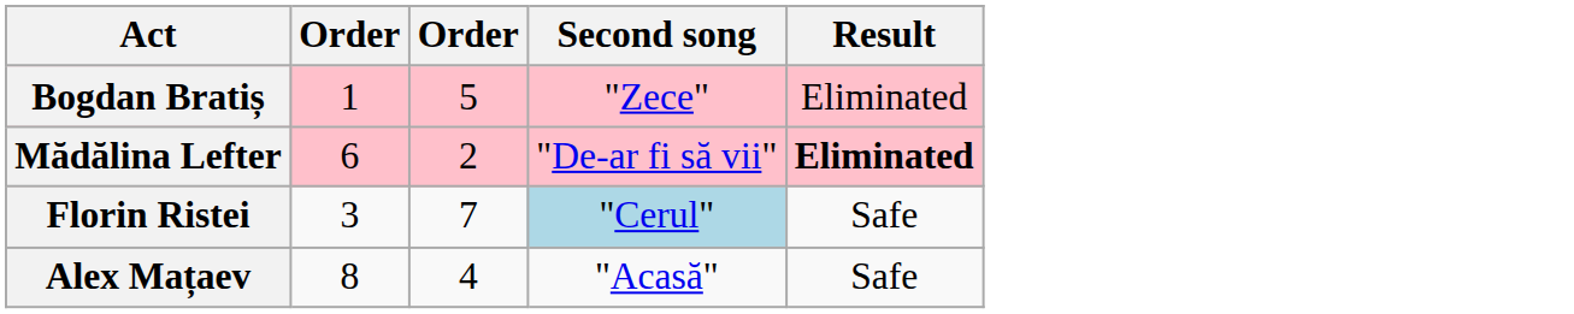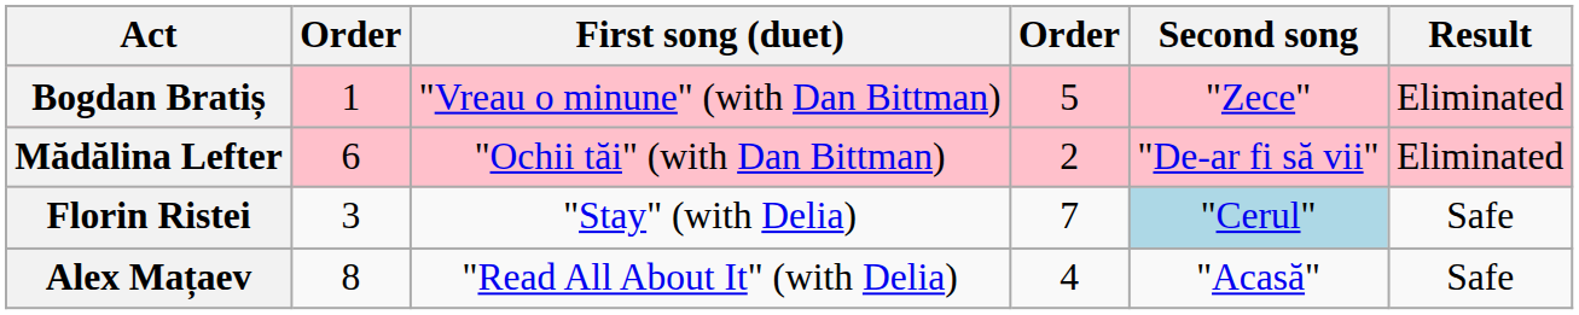+ column: First song (duet) | "Vreau o minune" (with Dan Bittman) | "Ochii tăi" (with Dan Bittman) | "Stay" (with Delia) | "Read All About It" (with Delia)
Mădălina Lefter | Result: bold -> normal
